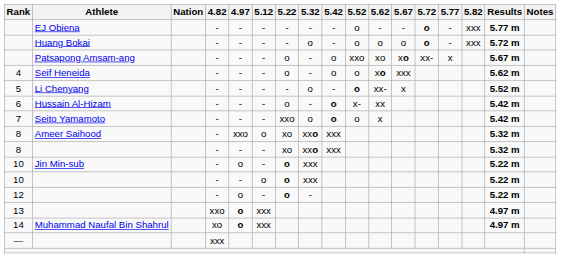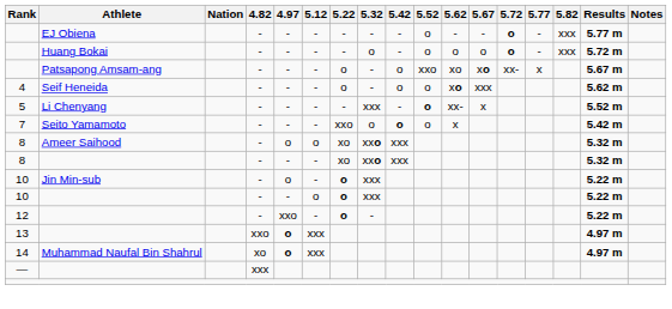5 | 5.32: o -> xxx
- row: 6 | Hussain Al-Hizam | - | - | - | o | - | o | x- | xx | 5.42 m
8 / Ameer Saihood | 4.97: xxo -> o
12 | 4.97: o -> xxo
